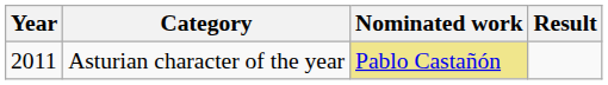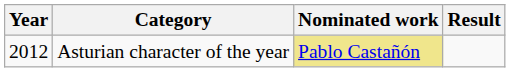Asturian character of the year | Year: 2011 -> 2012
